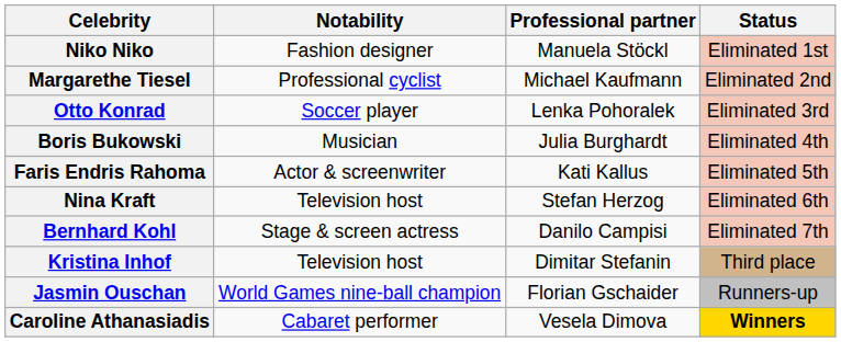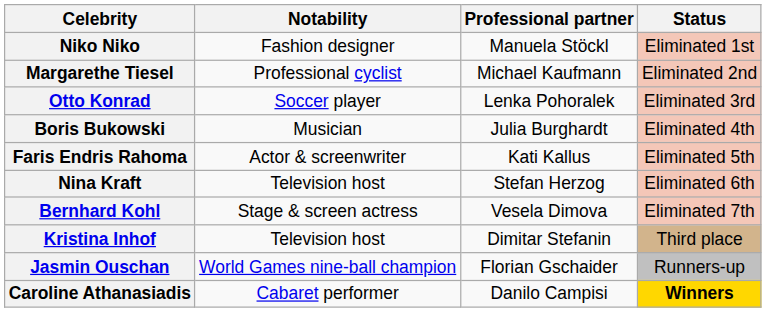Bernhard Kohl | Professional partner: Danilo Campisi -> Vesela Dimova
Caroline Athanasiadis | Professional partner: Vesela Dimova -> Danilo Campisi
